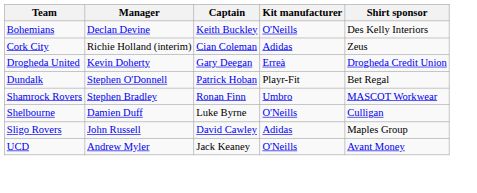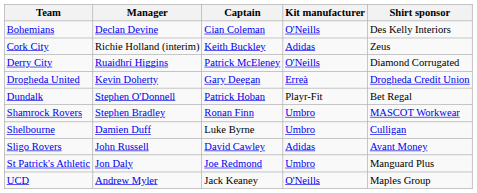Bohemians | Captain: Keith Buckley -> Cian Coleman
Cork City | Captain: Cian Coleman -> Keith Buckley
+ row: Derry City | Ruaidhrí Higgins | Patrick McEleney | O'Neills | Diamond Corrugated
Shelbourne | Kit manufacturer: O'Neills -> Umbro
Sligo Rovers | Shirt sponsor: Maples Group -> Avant Money
+ row: St Patrick's Athletic | Jon Daly | Joe Redmond | Umbro | Manguard Plus
UCD | Shirt sponsor: Avant Money -> Maples Group
